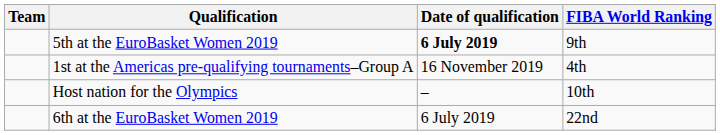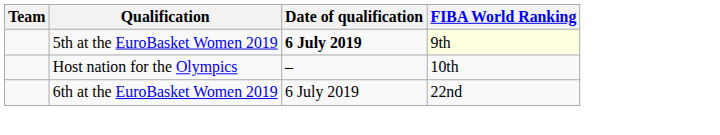5th at the EuroBasket Women 2019 | FIBA World Ranking: no background -> lightyellow background
- row: 1st at the Americas pre-qualifying tournaments–Group A | 16 November 2019 | 4th
